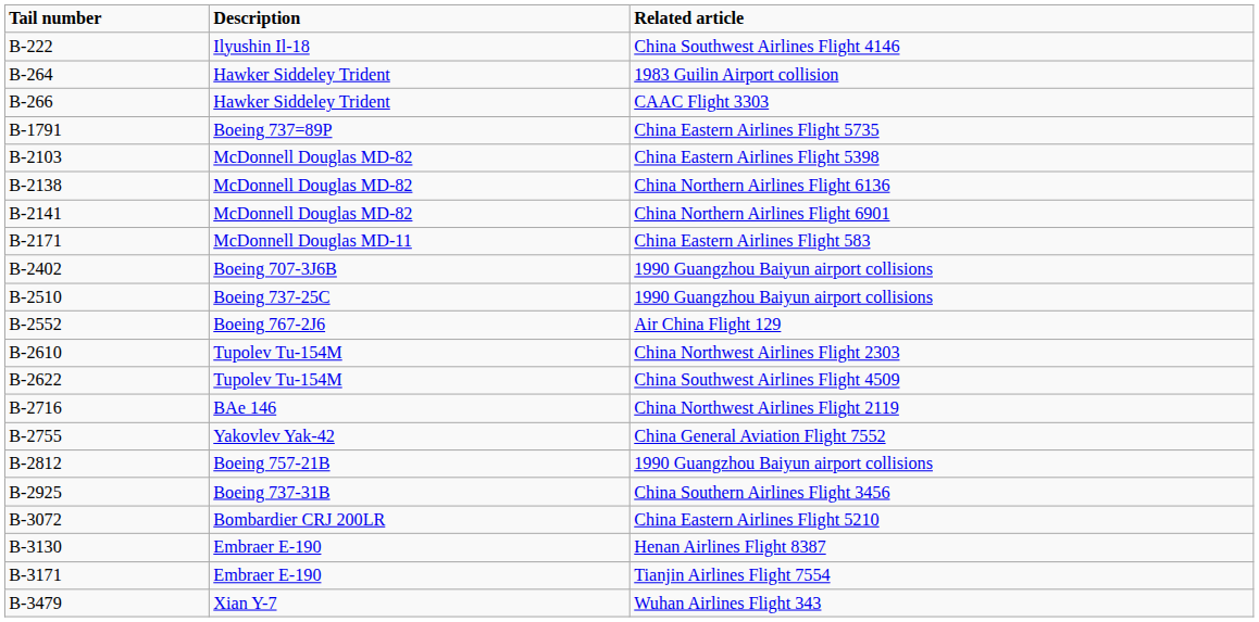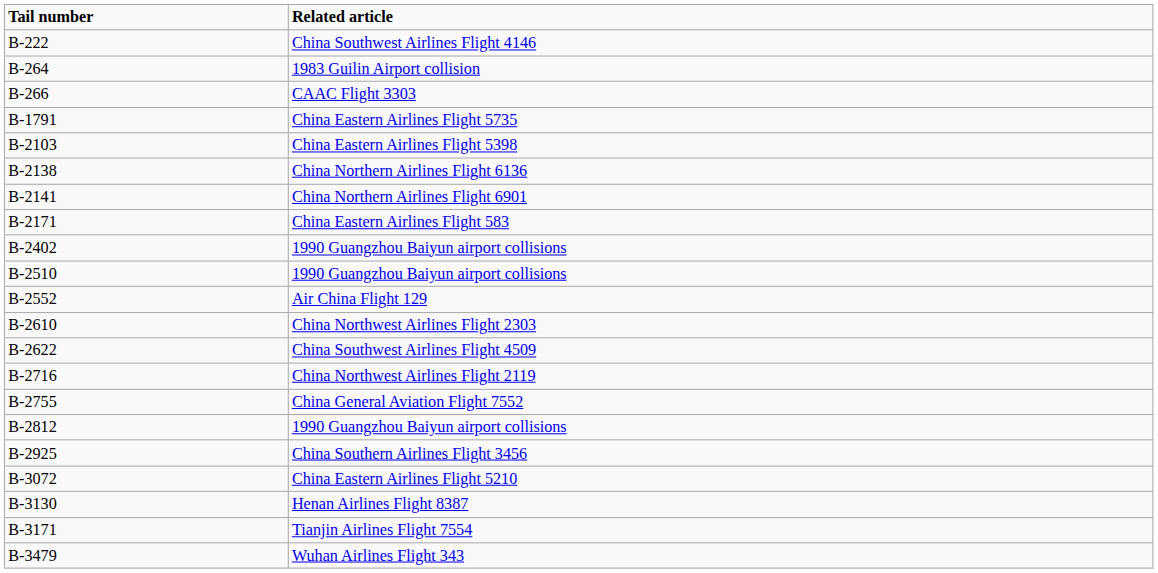- column: Description | Ilyushin Il-18 | Hawker Siddeley Trident | Hawker Siddeley Trident | Boeing 737=89P | McDonnell Douglas MD-82 | McDonnell Douglas MD-82 | McDonnell Douglas MD-82 | McDonnell Douglas MD-11 | Boeing 707-3J6B | Boeing 737-25C | Boeing 767-2J6 | Tupolev Tu-154M | Tupolev Tu-154M | BAe 146 | Yakovlev Yak-42 | Boeing 757-21B | Boeing 737-31B | Bombardier CRJ 200LR | Embraer E-190 | Embraer E-190 | Xian Y-7
